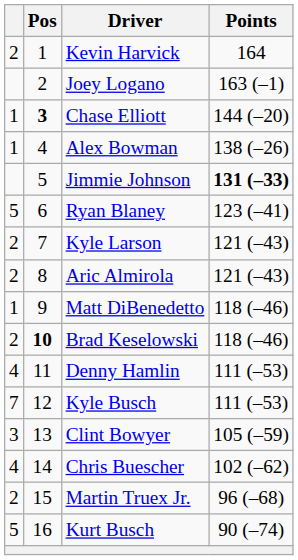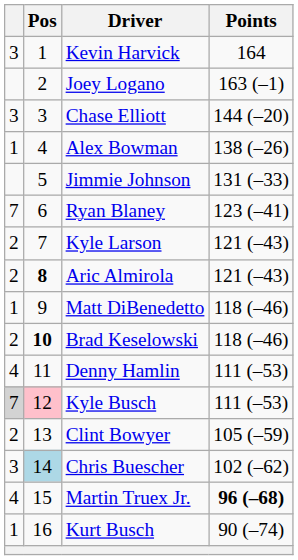Kevin Harvick | column 1: 2 -> 3
Chase Elliott | column 1: 1 -> 3
Chase Elliott | Pos: bold -> normal
Jimmie Johnson | Points: bold -> normal
Ryan Blaney | column 1: 5 -> 7
Aric Almirola | Pos: normal -> bold
Kyle Busch | column 1: no background -> lightgrey background
Kyle Busch | Pos: no background -> pink background
Clint Bowyer | column 1: 3 -> 2
Chris Buescher | column 1: 4 -> 3
Chris Buescher | Pos: no background -> lightblue background
Martin Truex Jr. | column 1: 2 -> 4
Martin Truex Jr. | Points: normal -> bold
Kurt Busch | column 1: 5 -> 1
